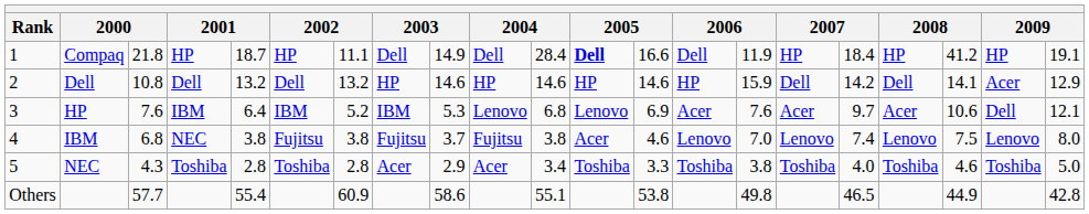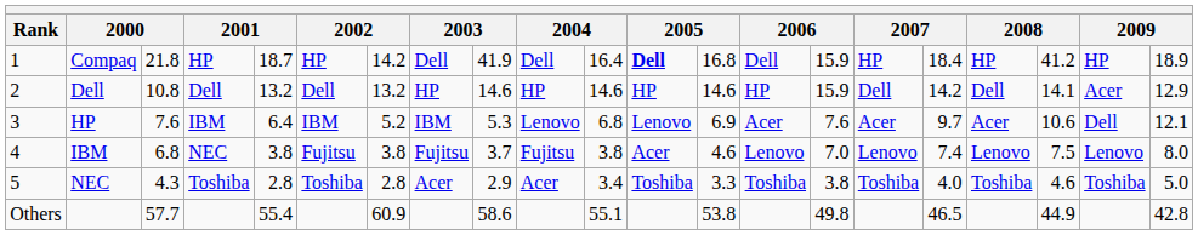Compaq | column 7: 11.1 -> 14.2
Compaq | column 9: 14.9 -> 41.9
Compaq | column 11: 28.4 -> 16.4
Compaq | column 13: 16.6 -> 16.8
Compaq | column 15: 11.9 -> 15.9
Compaq | column 21: 19.1 -> 18.9
